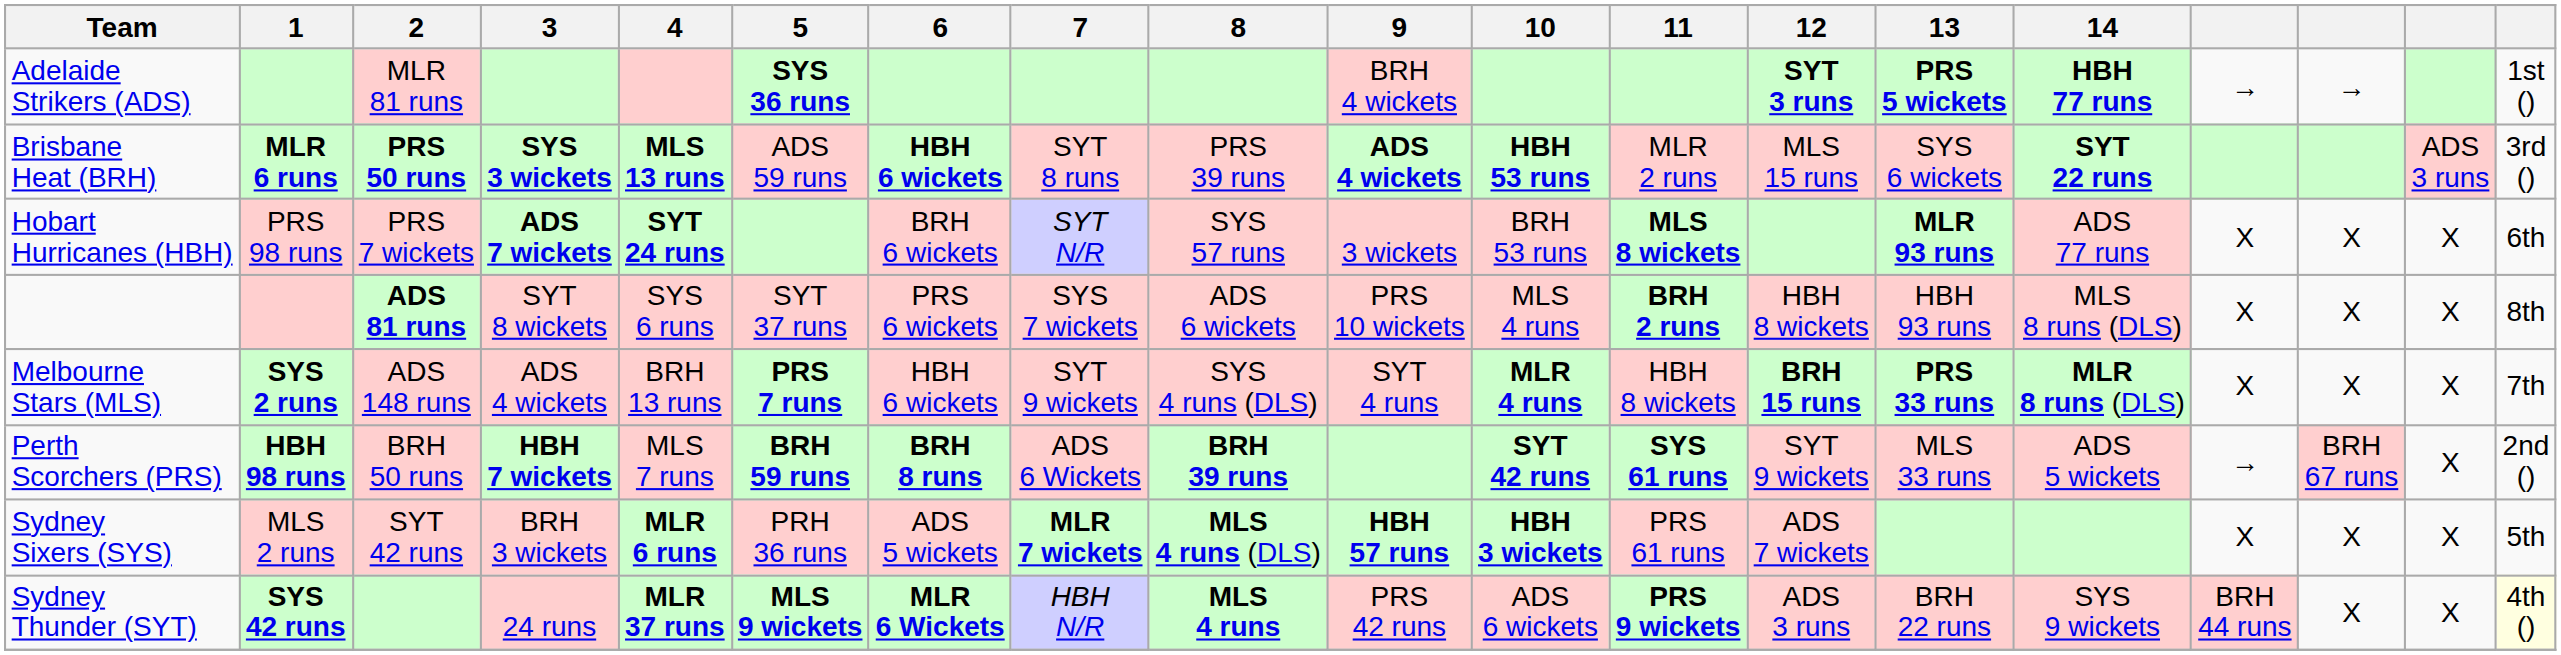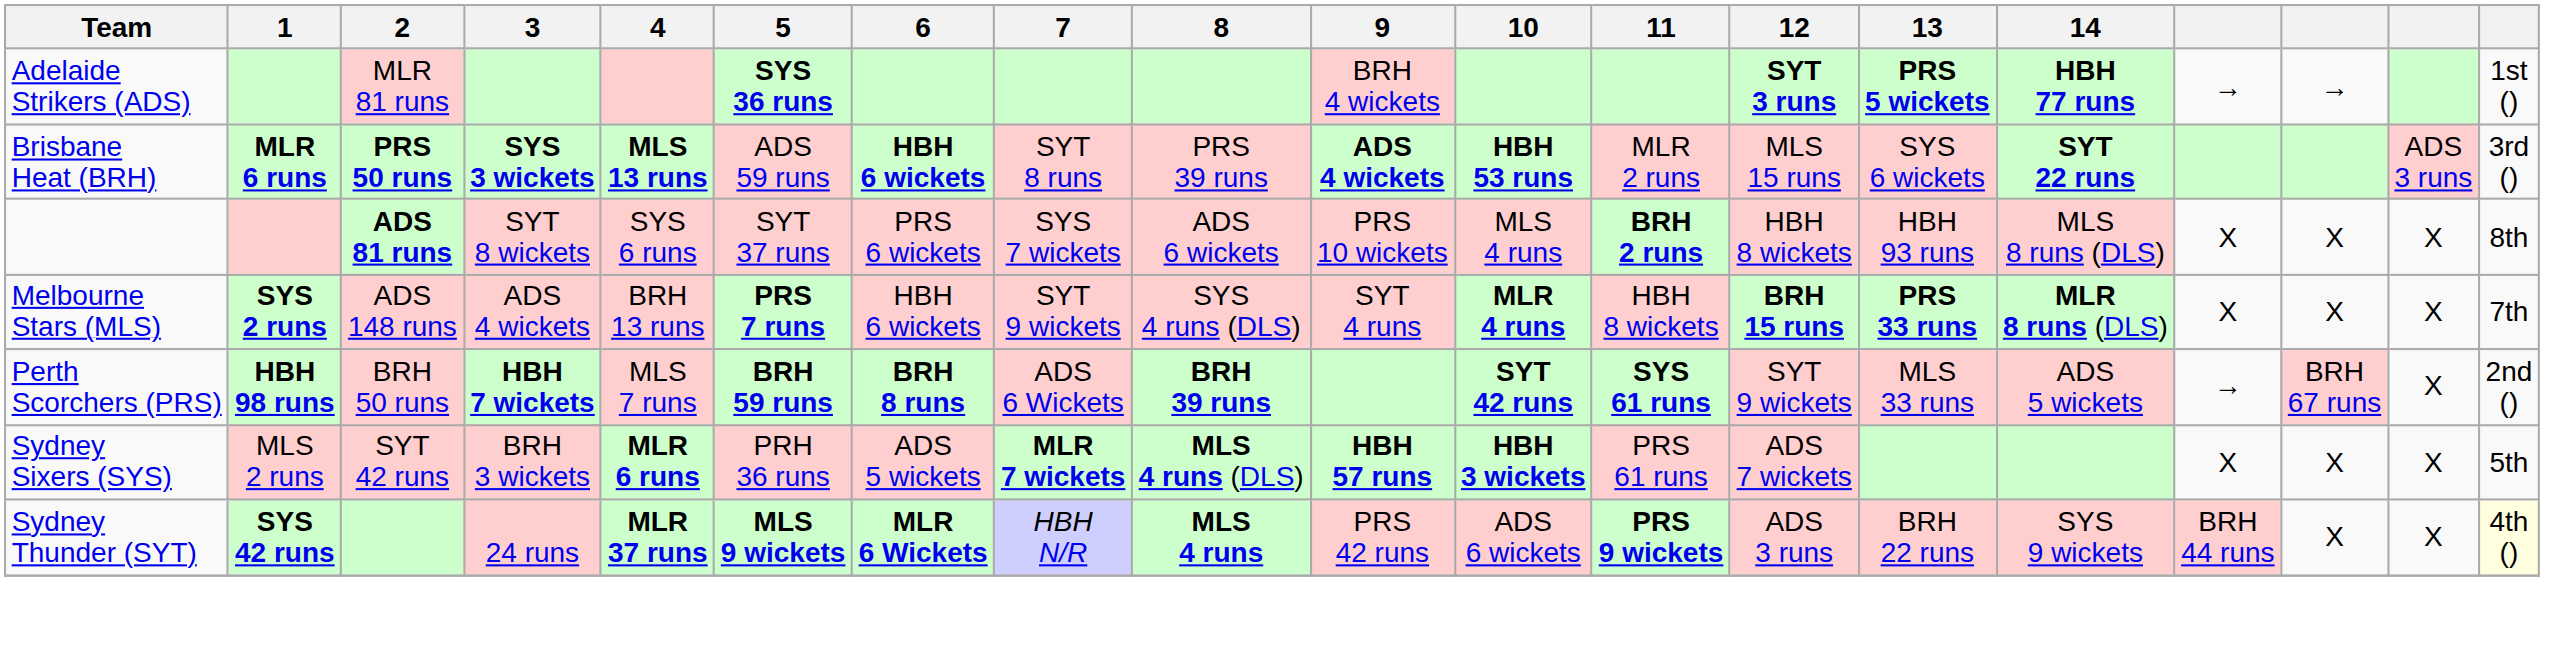- row: Hobart Hurricanes (HBH) | PRS 98 runs | PRS 7 wickets | ADS 7 wickets | SYT 24 runs | BRH 6 wickets | SYT N/R | SYS 57 runs | 3 wickets | BRH 53 runs | MLS 8 wickets | MLR 93 runs | ADS 77 runs | X | X | X | 6th
